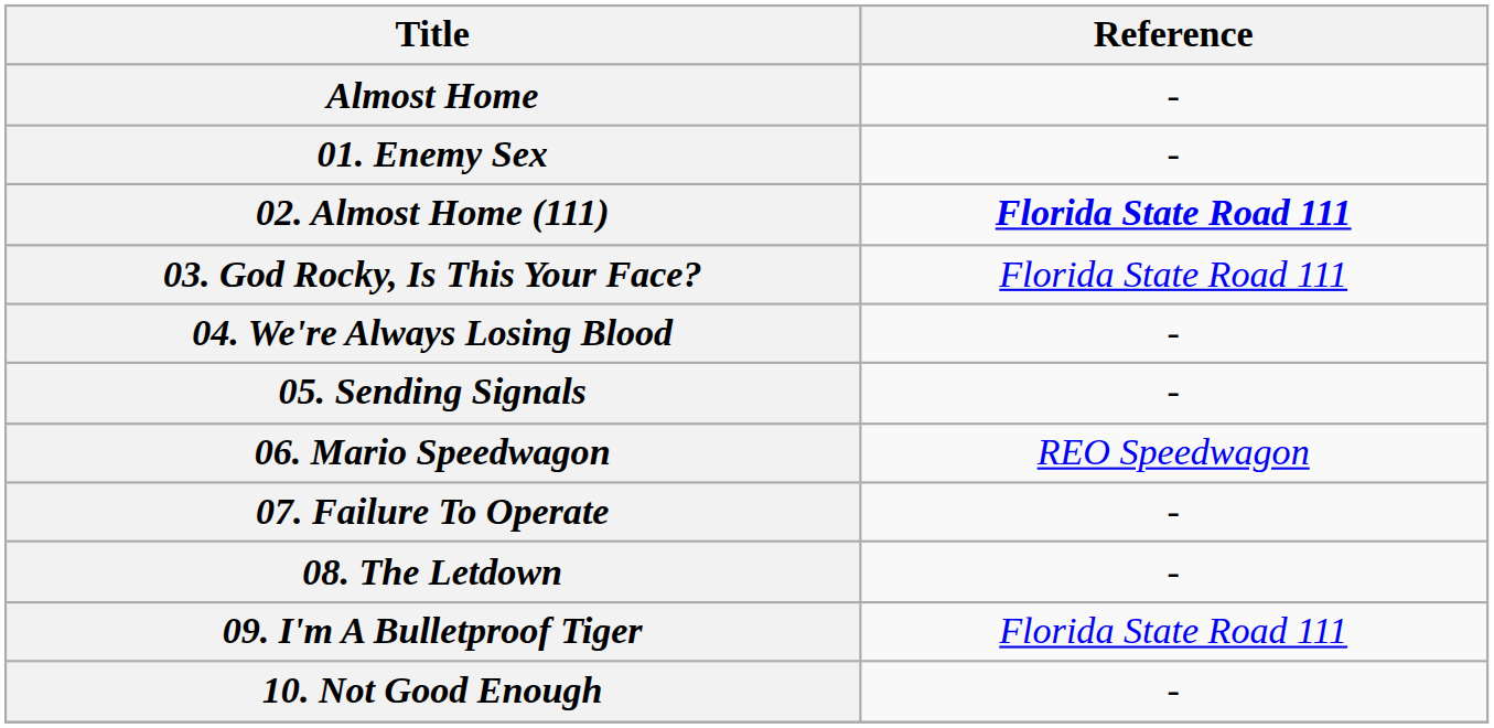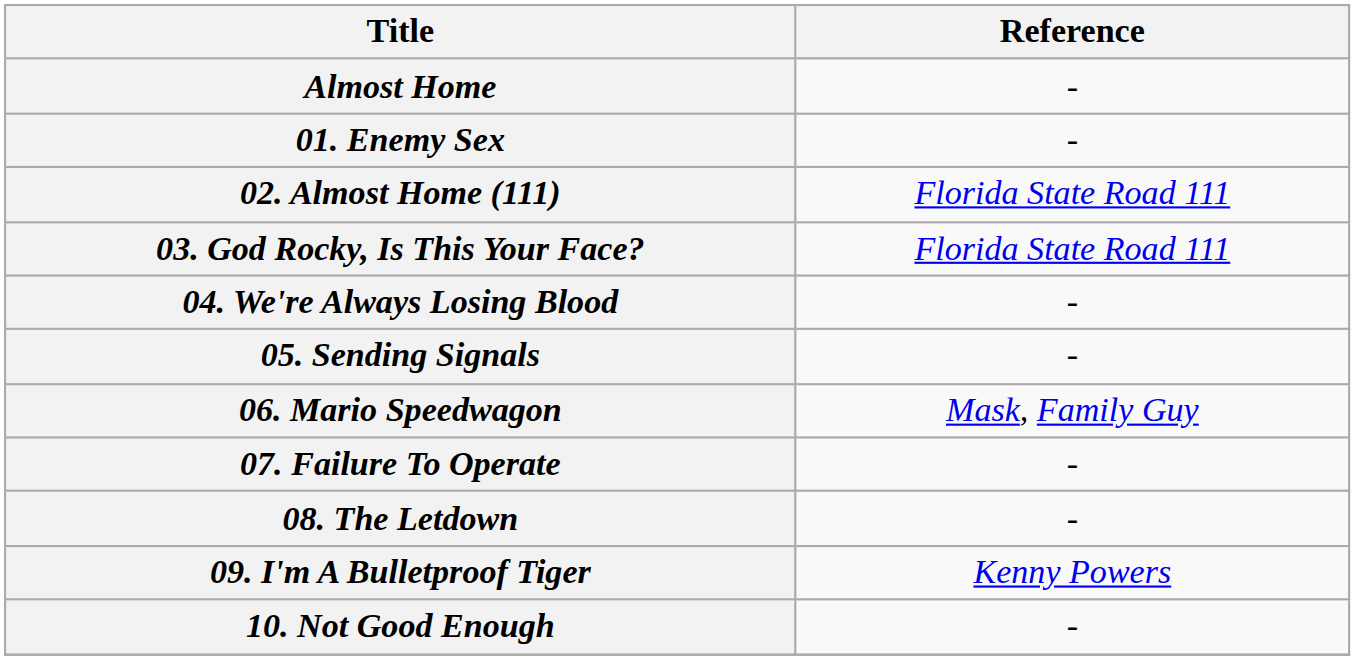02. Almost Home (111) | Reference: bold -> normal
06. Mario Speedwagon | Reference: REO Speedwagon -> Mask, Family Guy
09. I'm A Bulletproof Tiger | Reference: Florida State Road 111 -> Kenny Powers
